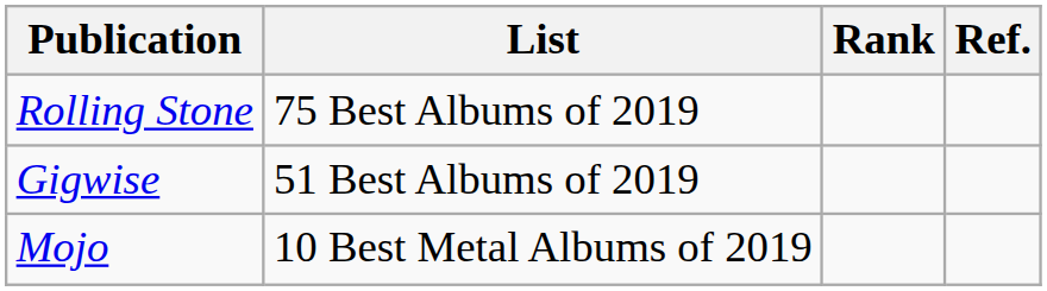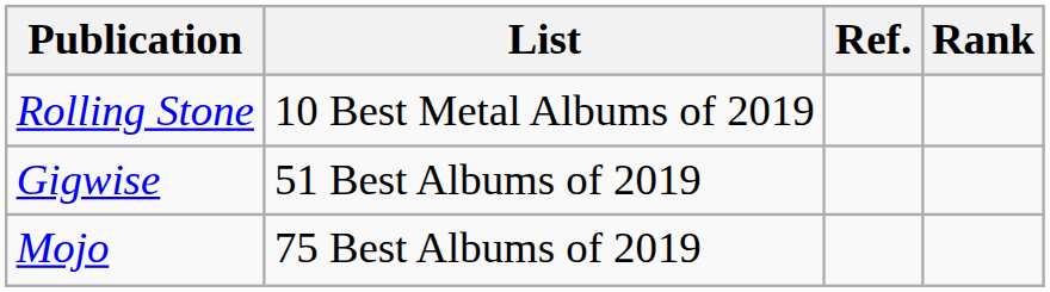columns swapped: Rank <-> Ref.
Rolling Stone | List: 75 Best Albums of 2019 -> 10 Best Metal Albums of 2019
Mojo | List: 10 Best Metal Albums of 2019 -> 75 Best Albums of 2019
